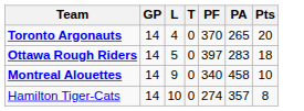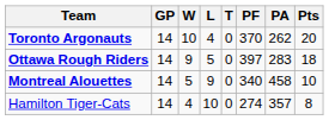+ column: W | 10 | 9 | 5 | 4
Toronto Argonauts | PA: 265 -> 262
